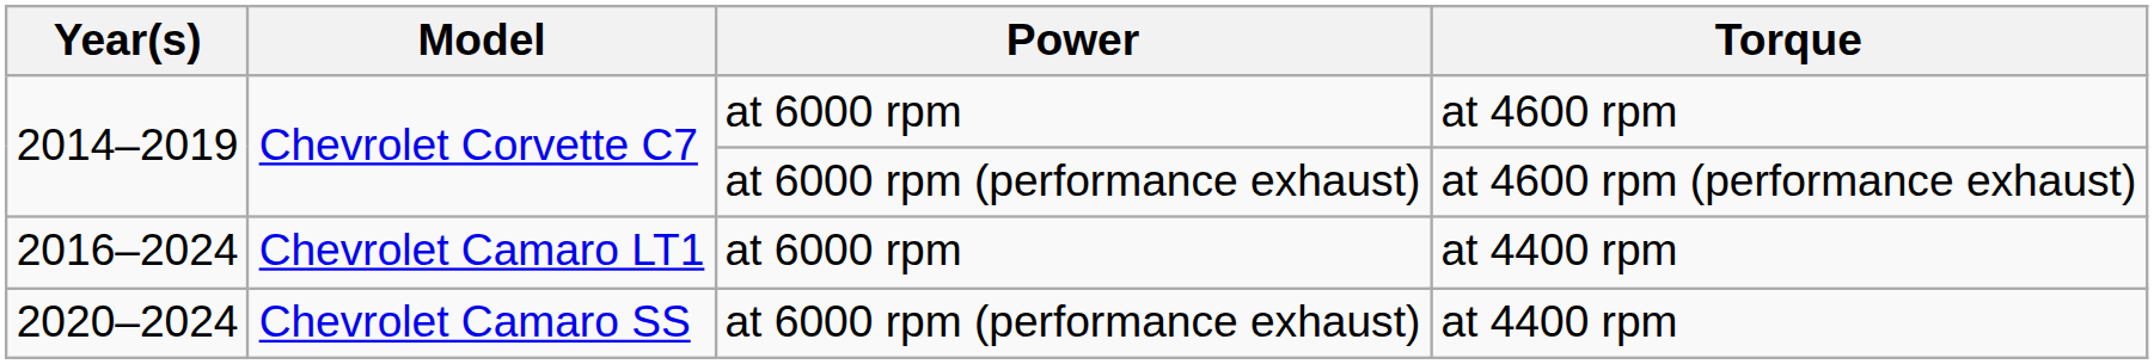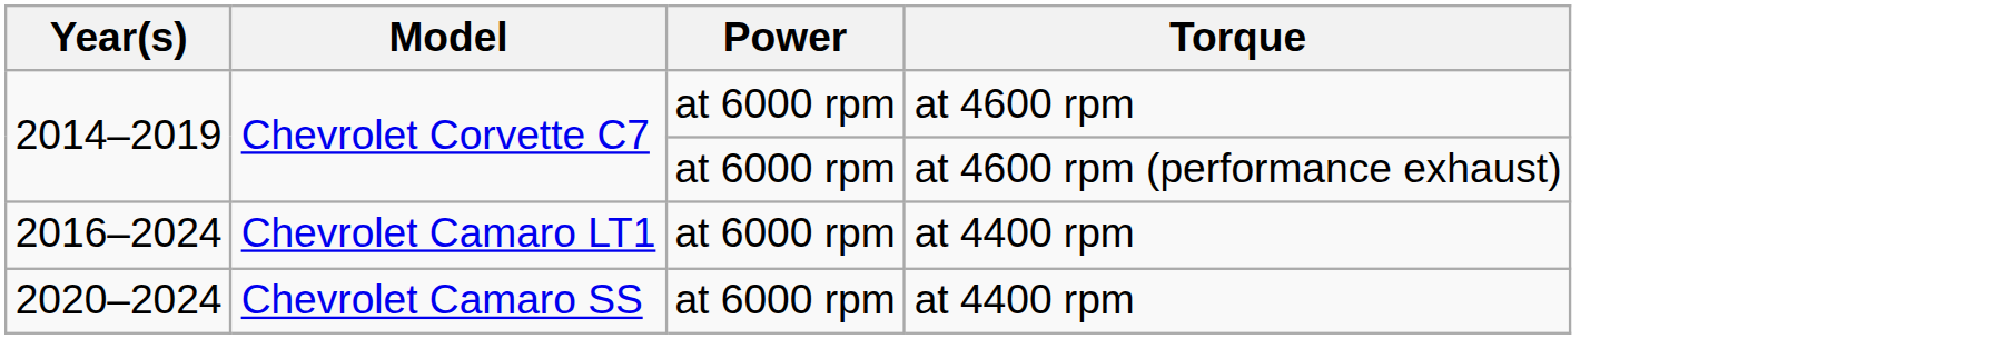2014–2019 / at 4600 rpm (performance exhaust) | Power: at 6000 rpm (performance exhaust) -> at 6000 rpm
2020–2024 | Power: at 6000 rpm (performance exhaust) -> at 6000 rpm
